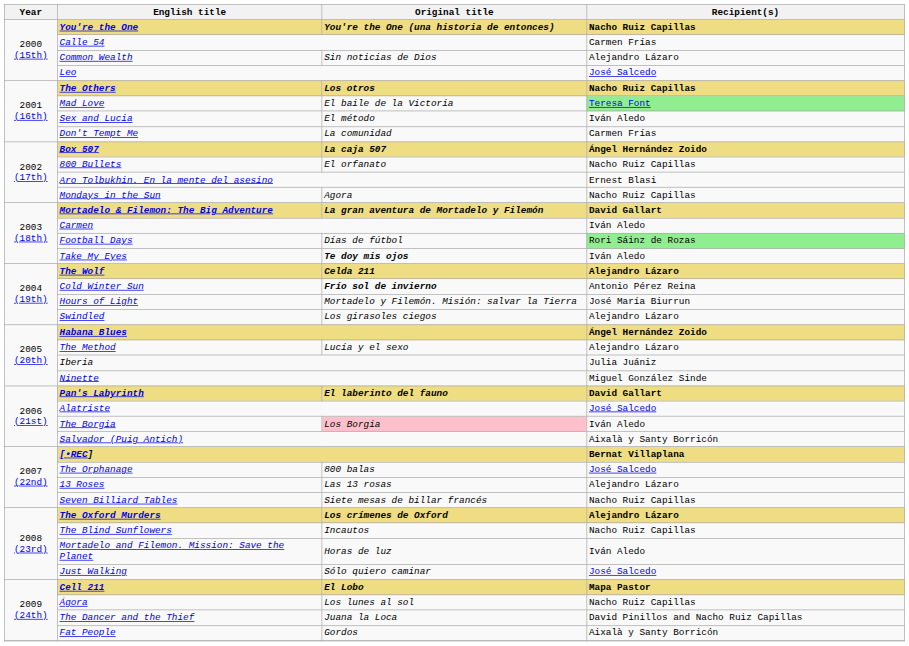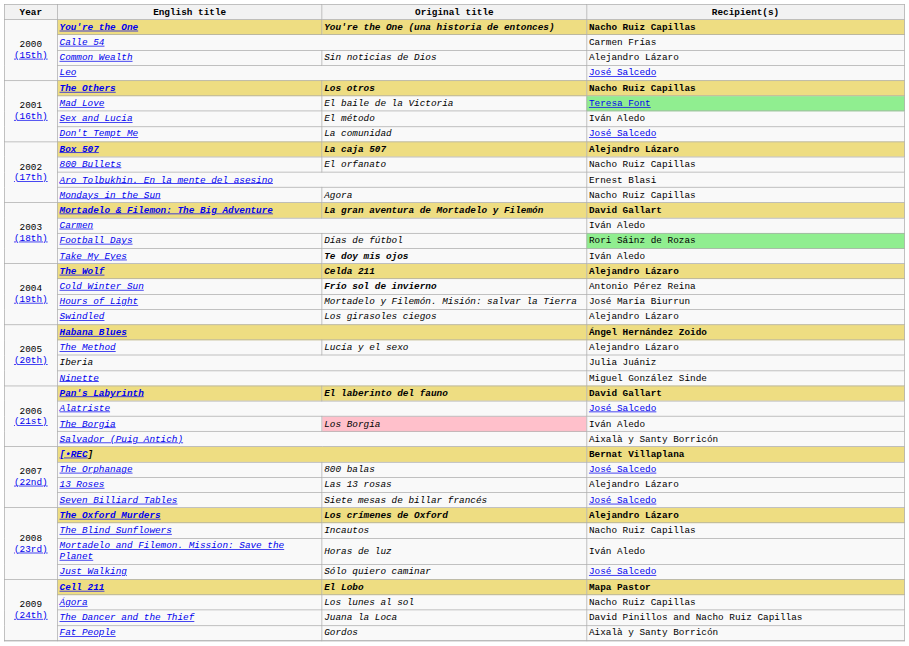Don't Tempt Me | Recipient(s): Carmen Frías -> José Salcedo
Box 507 | Recipient(s): Ángel Hernández Zoido -> Alejandro Lázaro
Seven Billiard Tables | Recipient(s): Nacho Ruiz Capillas -> José Salcedo
